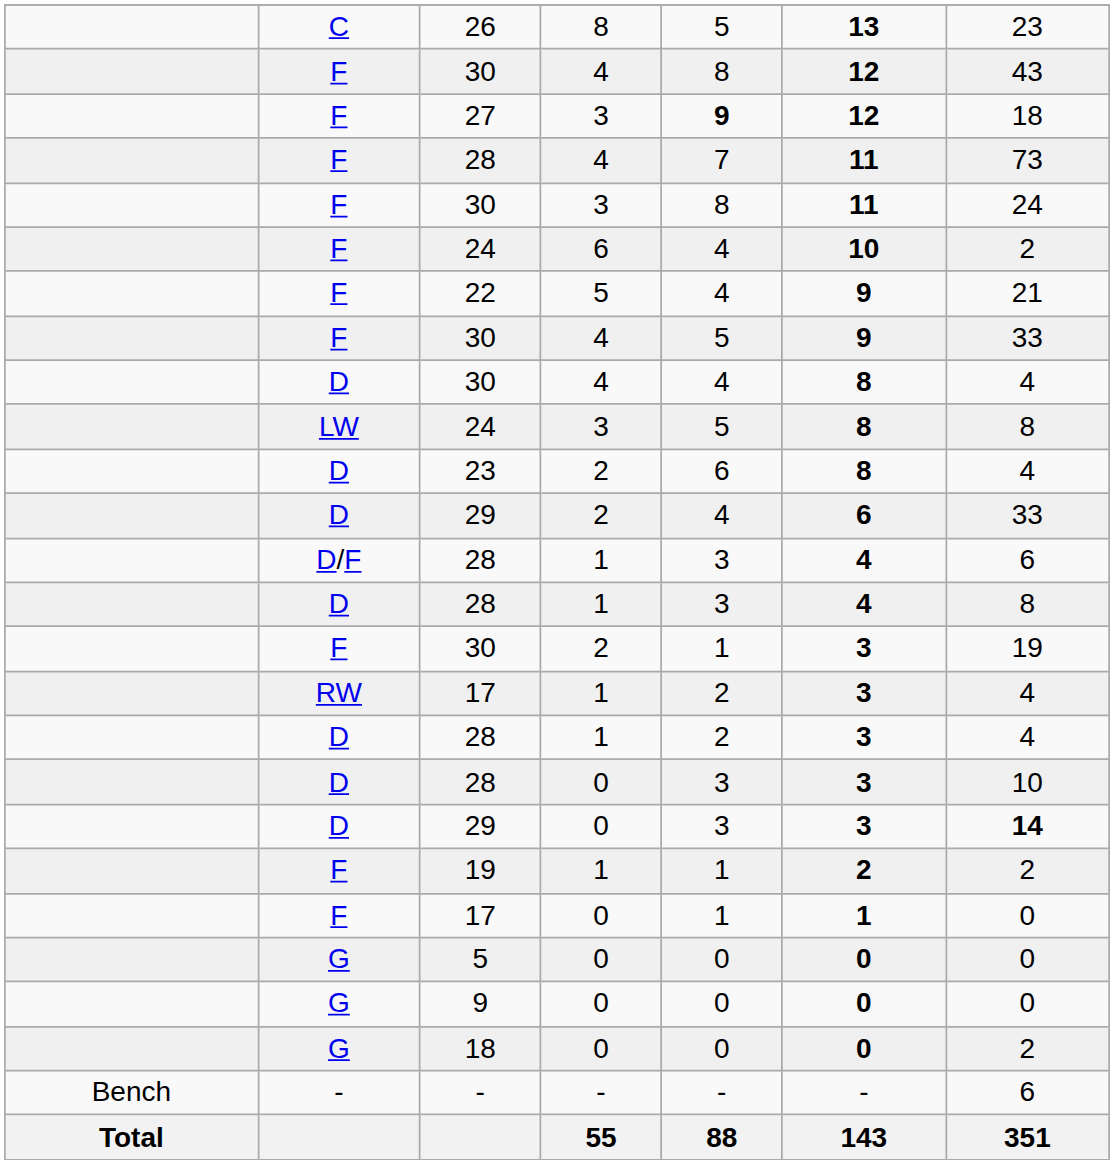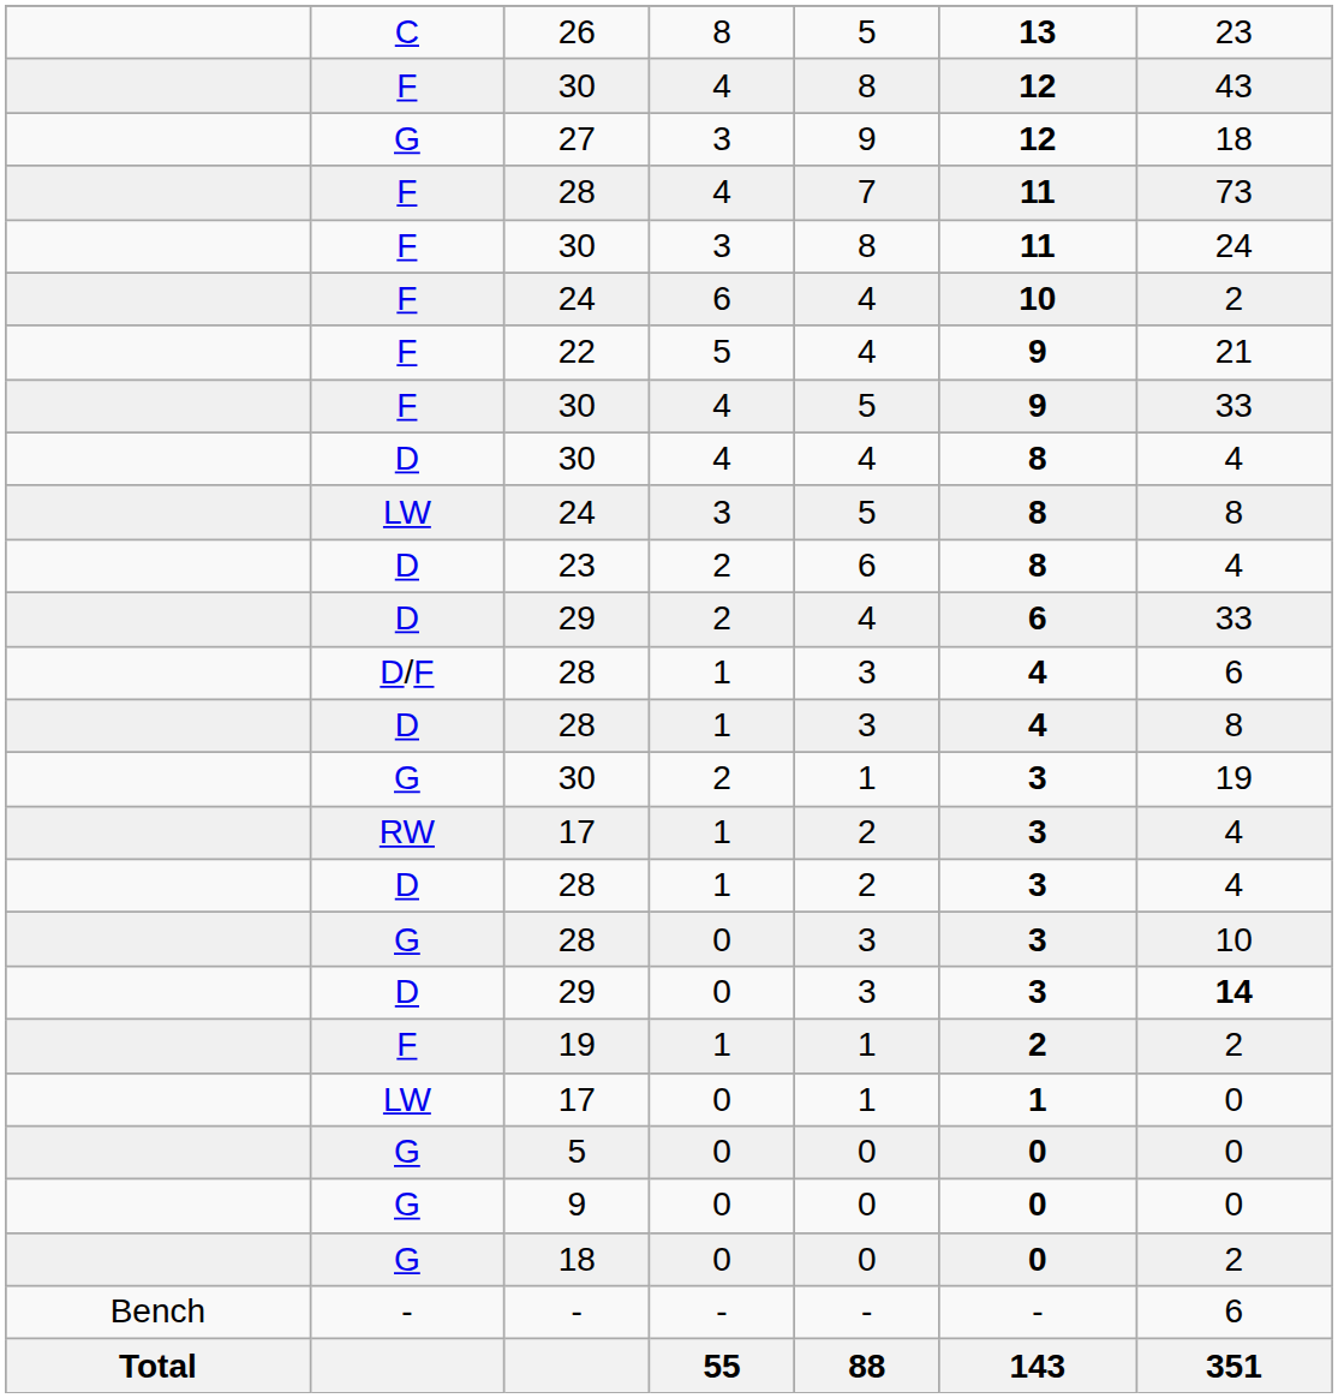27 | column 2: F -> G
27 | column 5: bold -> normal
30 / 2 | column 2: F -> G
28 / 0 | column 2: D -> G
17 / 0 | column 2: F -> LW
